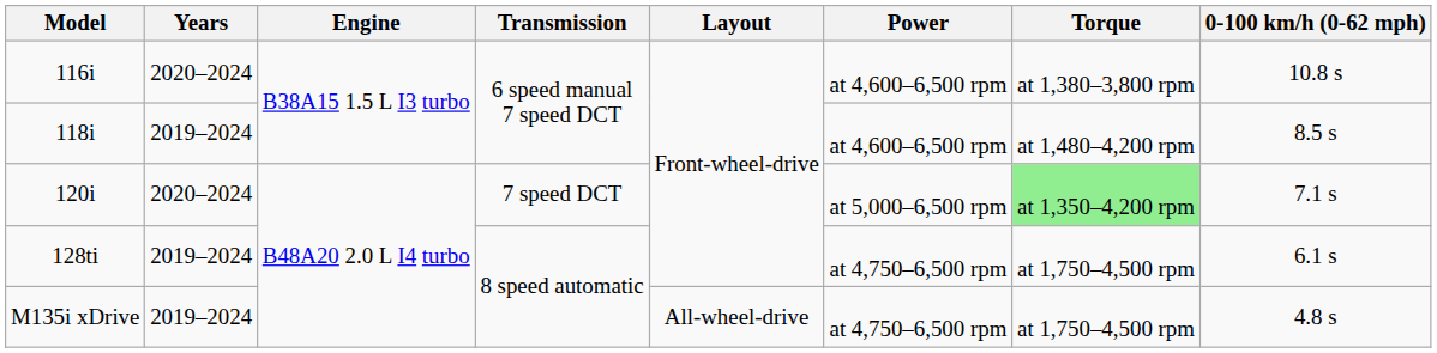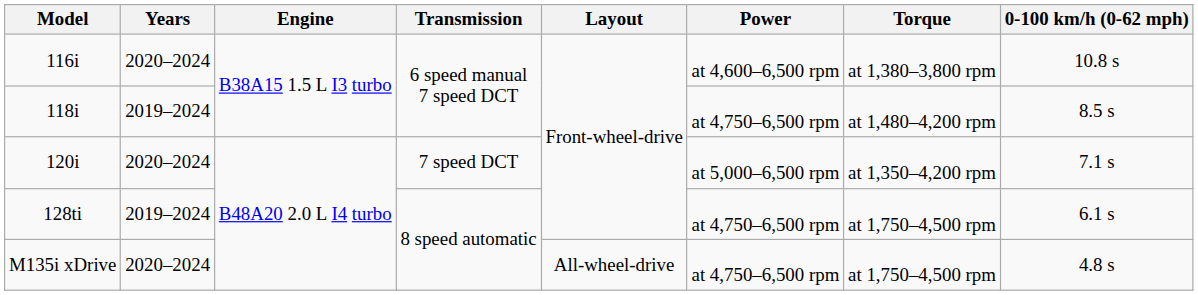118i | Power: at 4,600–6,500 rpm -> at 4,750–6,500 rpm
120i | Torque: lightgreen background -> no background
M135i xDrive | Years: 2019–2024 -> 2020–2024
